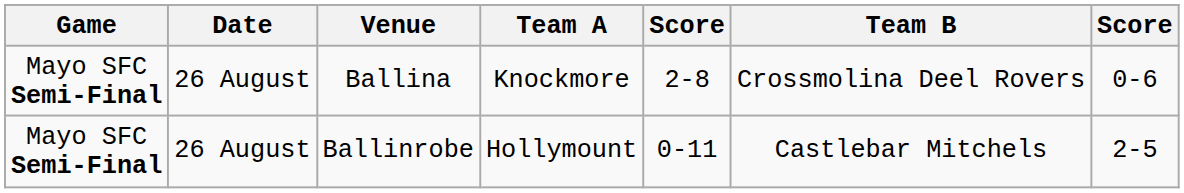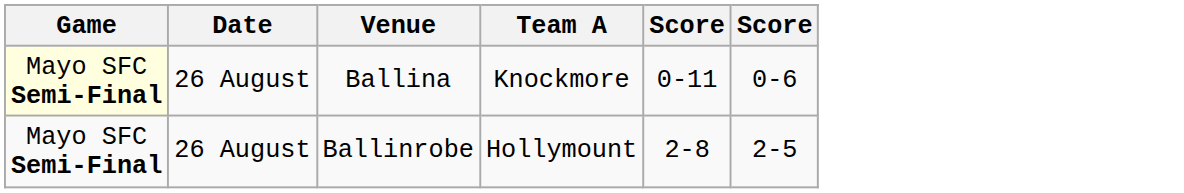- column: Team B | Crossmolina Deel Rovers | Castlebar Mitchels
Ballina | Game: no background -> lightyellow background
Ballina | column 5: 2-8 -> 0-11
Ballinrobe | column 5: 0-11 -> 2-8
